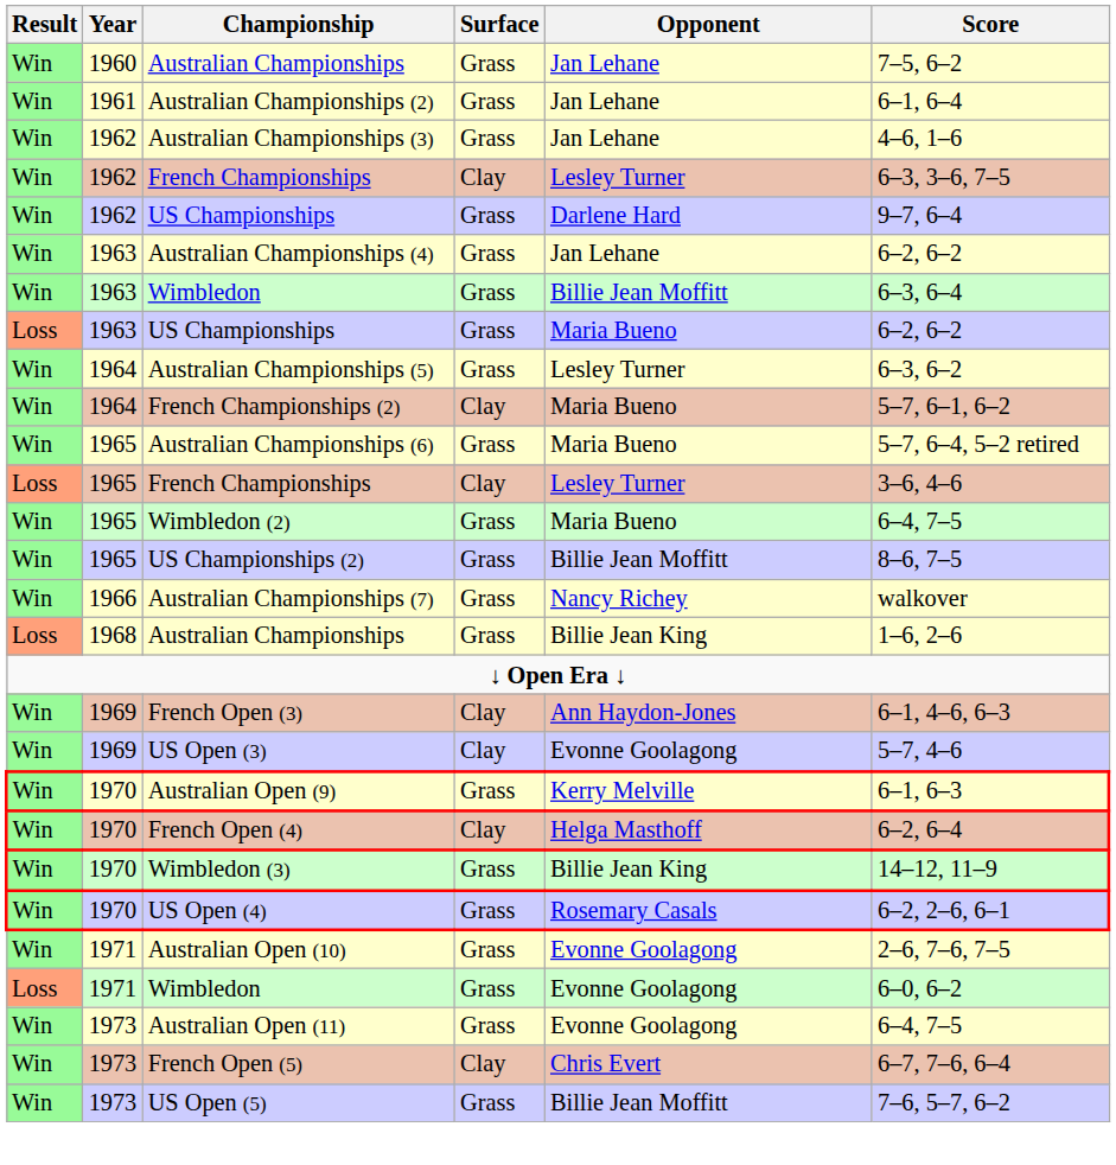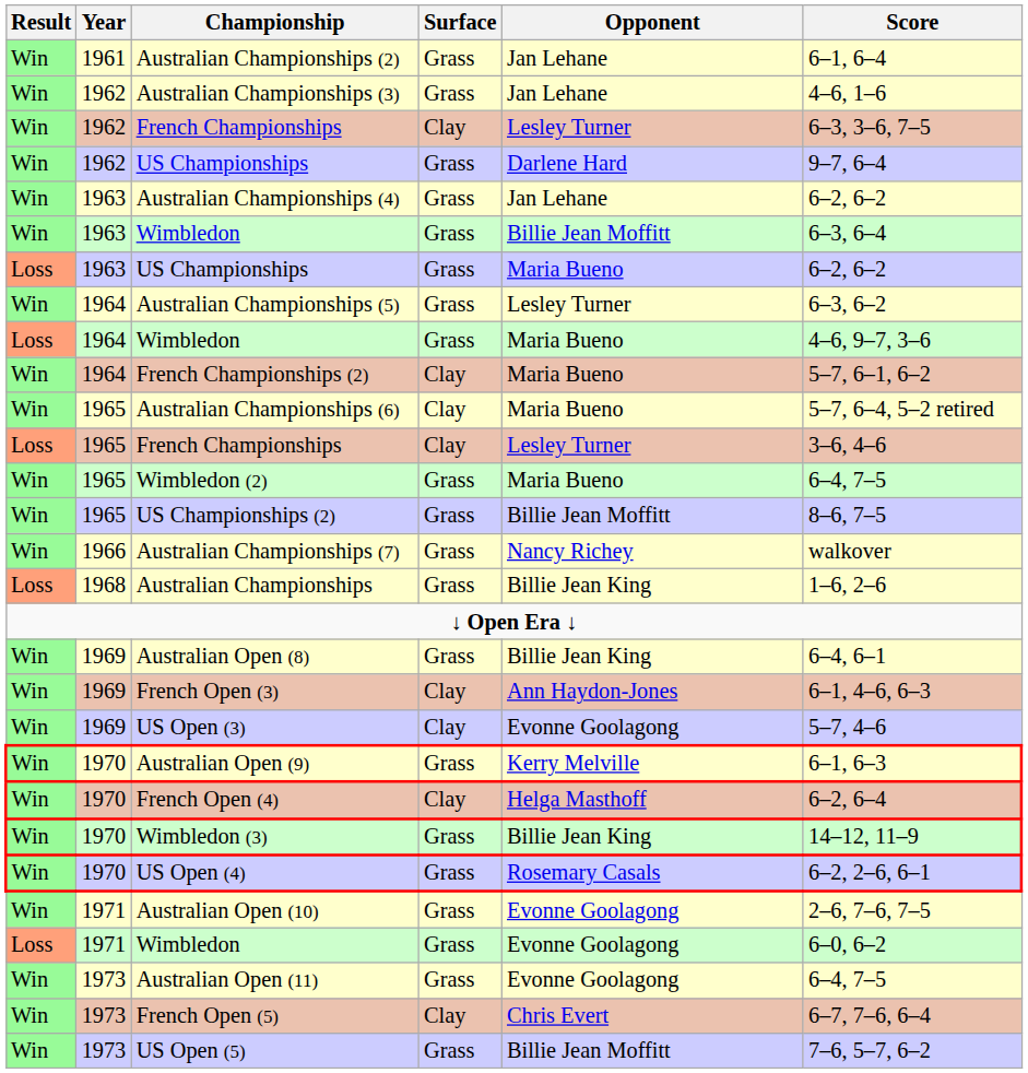- row: Win | 1960 | Australian Championships | Grass | Jan Lehane | 7–5, 6–2
+ row: Loss | 1964 | Wimbledon | Grass | Maria Bueno | 4–6, 9–7, 3–6
Australian Championships (6) | Surface: Grass -> Clay
+ row: Win | 1969 | Australian Open (8) | Grass | Billie Jean King | 6–4, 6–1
